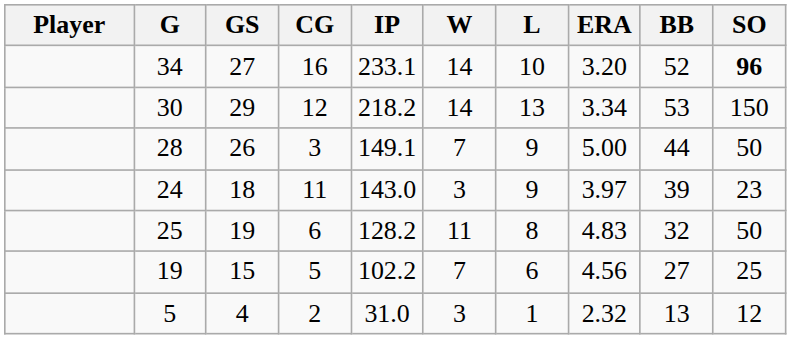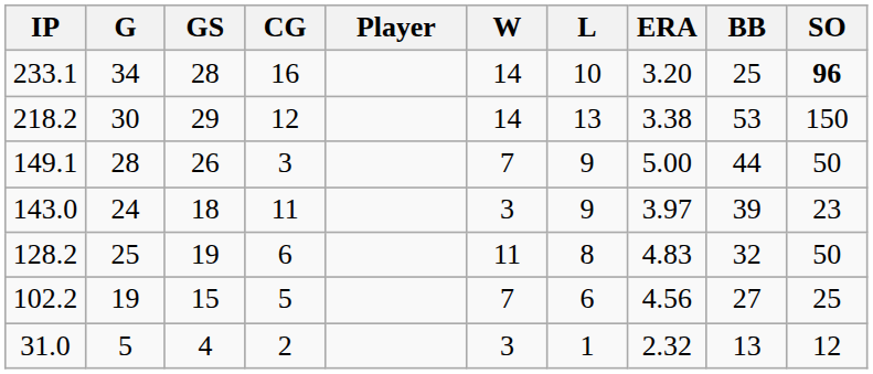columns swapped: Player <-> IP
34 | GS: 27 -> 28
34 | BB: 52 -> 25
30 | ERA: 3.34 -> 3.38
